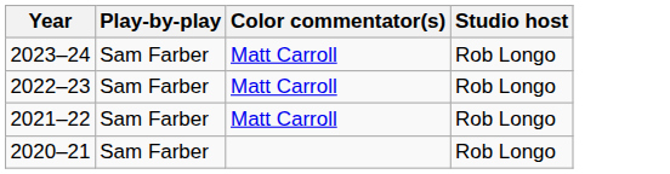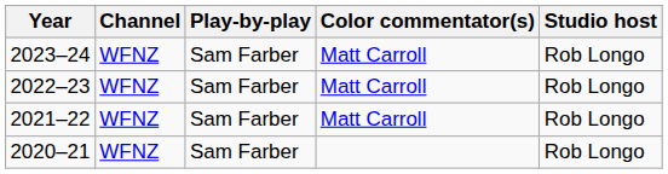+ column: Channel | WFNZ | WFNZ | WFNZ | WFNZ
